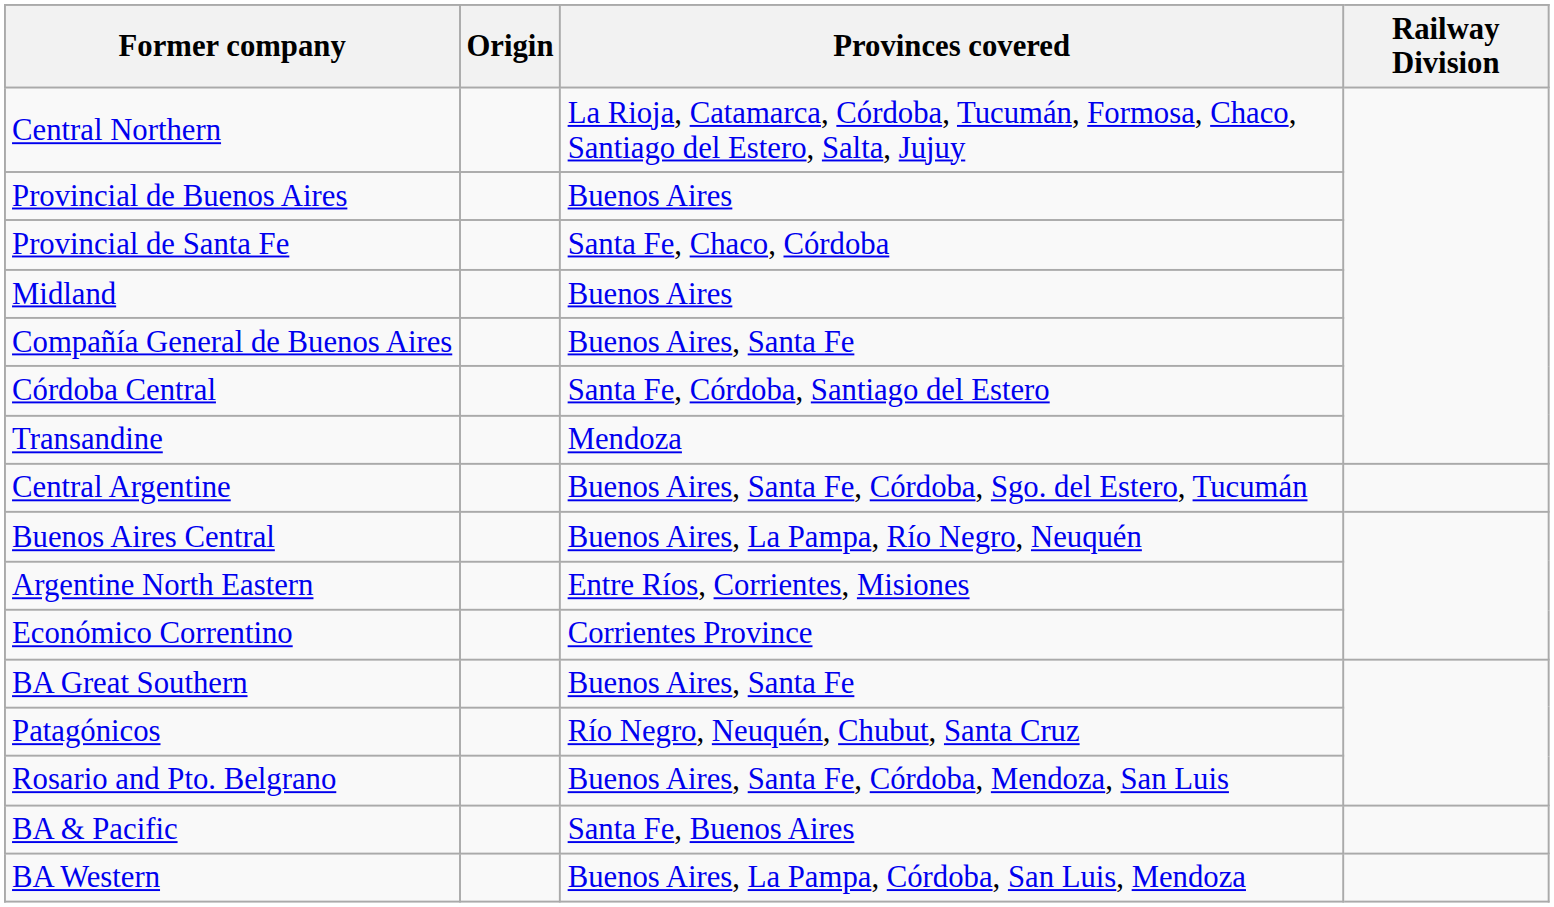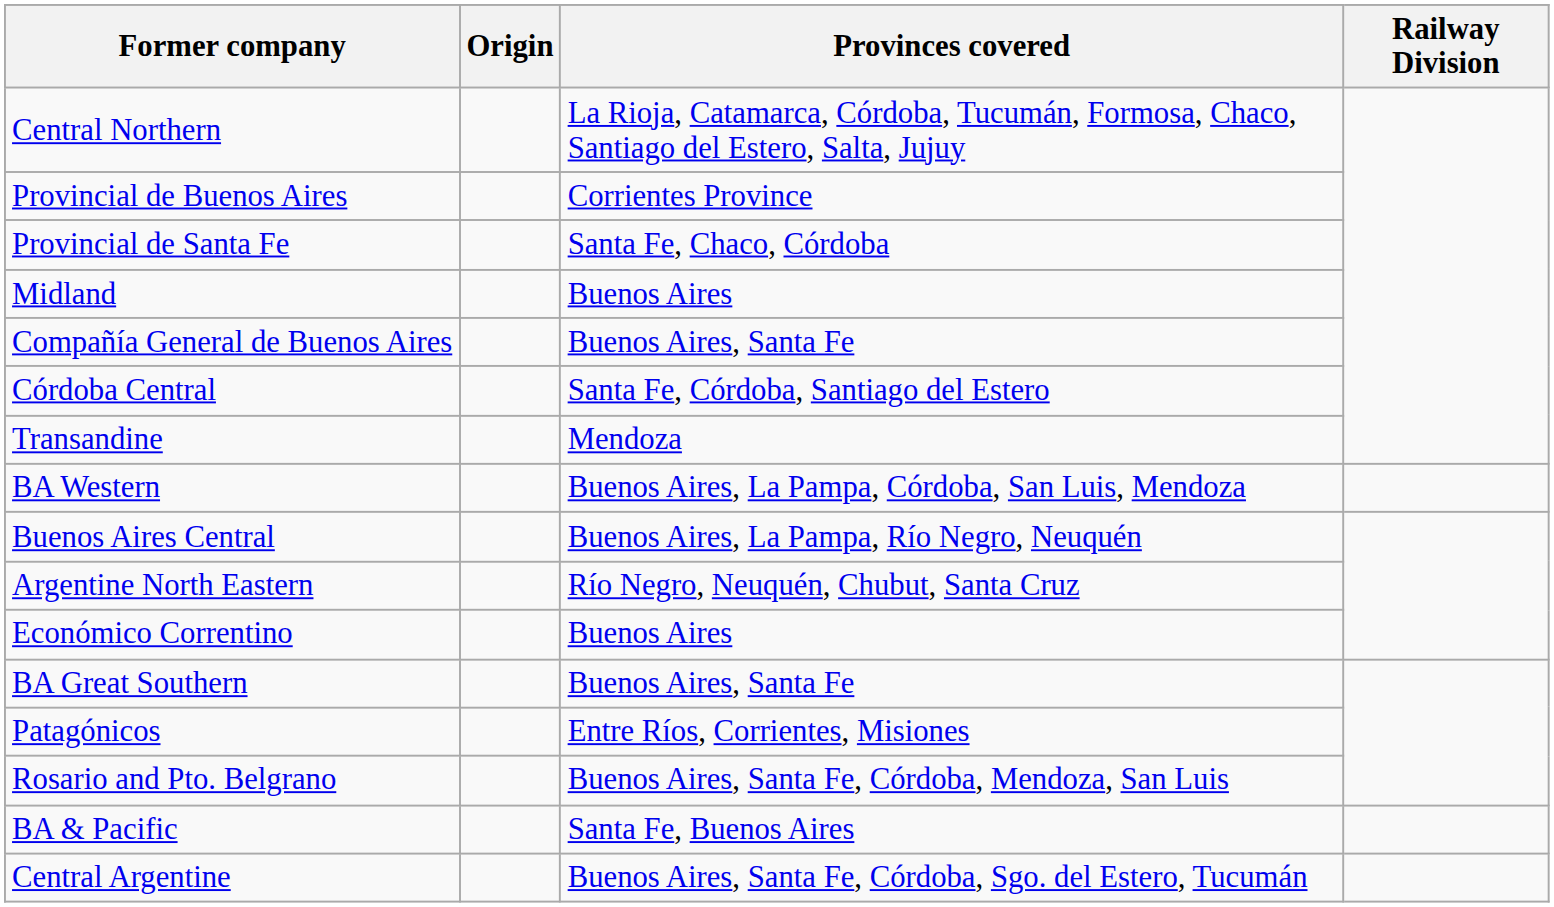Provincial de Buenos Aires | Provinces covered: Buenos Aires -> Corrientes Province
rows swapped: Central Argentine <-> BA Western
Argentine North Eastern | Provinces covered: Entre Ríos, Corrientes, Misiones -> Río Negro, Neuquén, Chubut, Santa Cruz
Económico Correntino | Provinces covered: Corrientes Province -> Buenos Aires
Patagónicos | Provinces covered: Río Negro, Neuquén, Chubut, Santa Cruz -> Entre Ríos, Corrientes, Misiones
